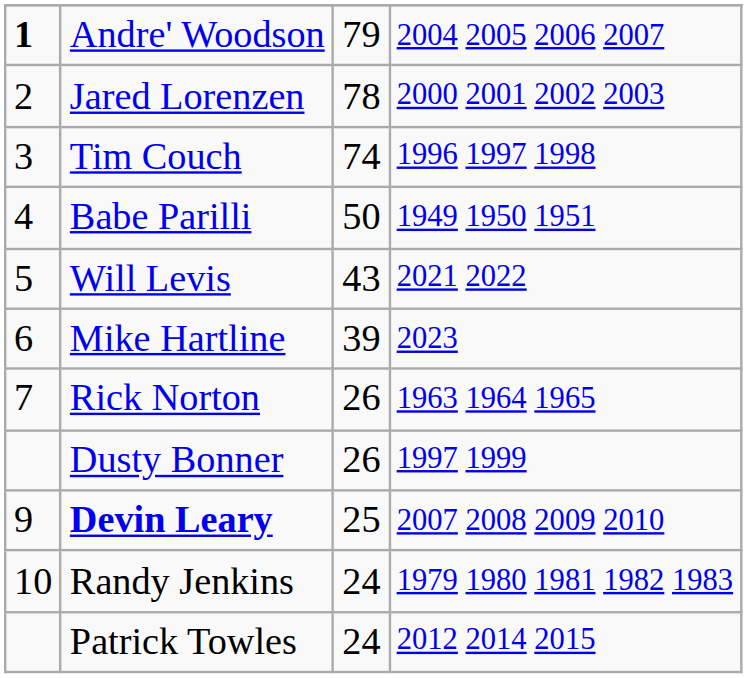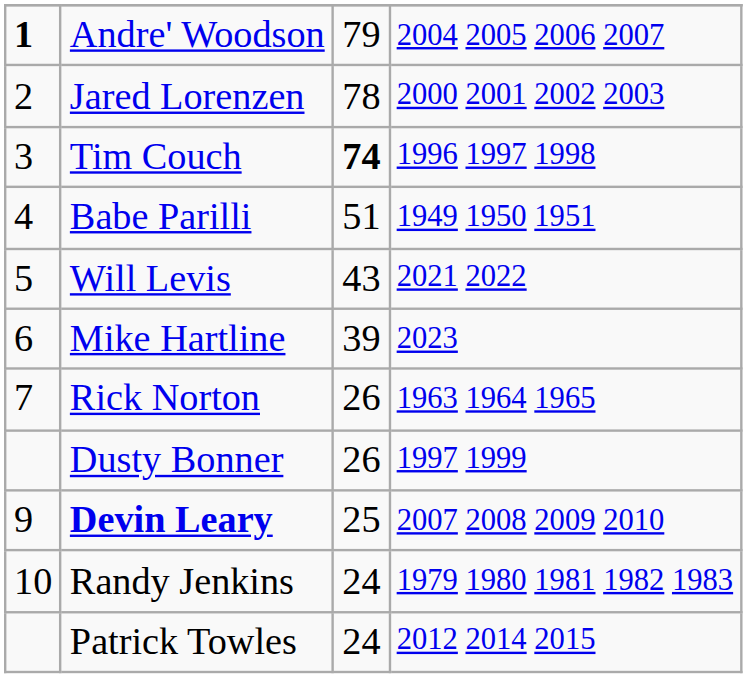Tim Couch | column 3: normal -> bold
Babe Parilli | column 3: 50 -> 51
